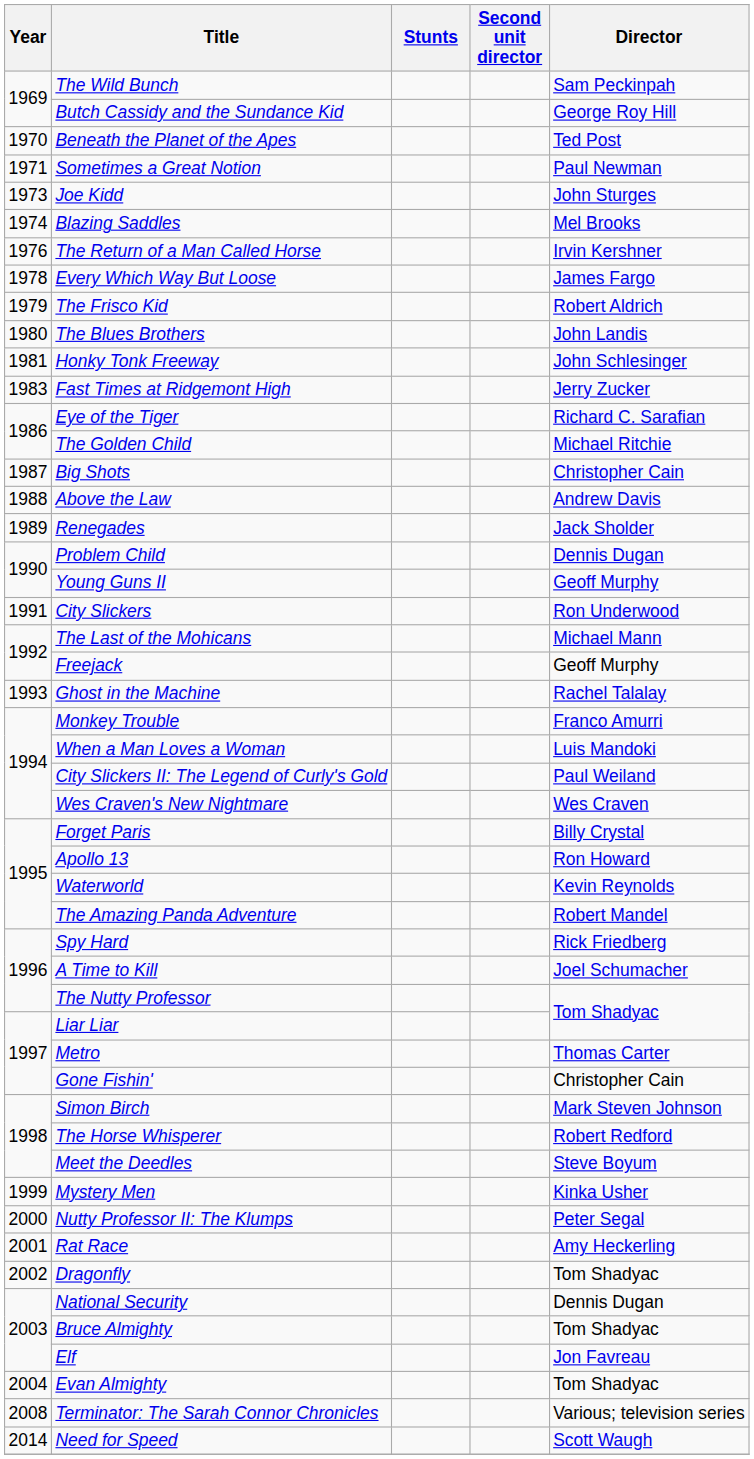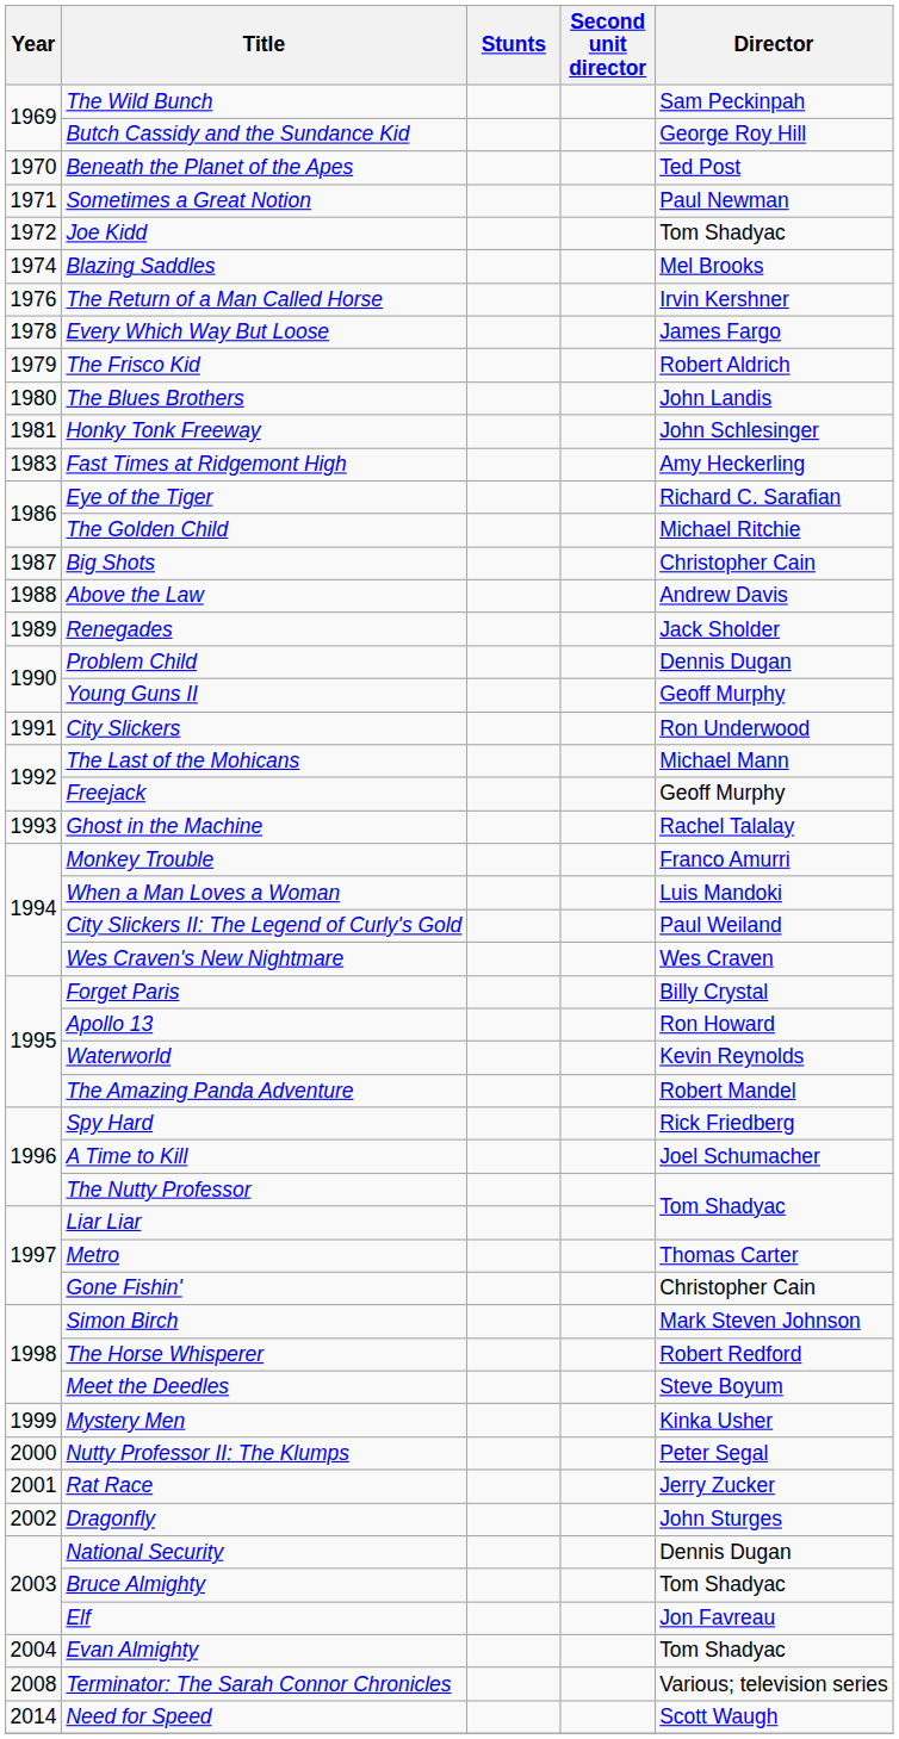Joe Kidd | Year: 1973 -> 1972
Joe Kidd | Director: John Sturges -> Tom Shadyac
Fast Times at Ridgemont High | Director: Jerry Zucker -> Amy Heckerling
Rat Race | Director: Amy Heckerling -> Jerry Zucker
Dragonfly | Director: Tom Shadyac -> John Sturges
